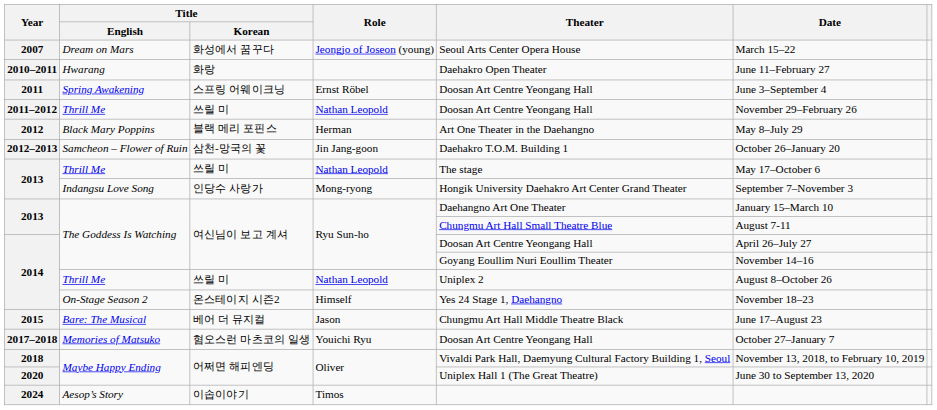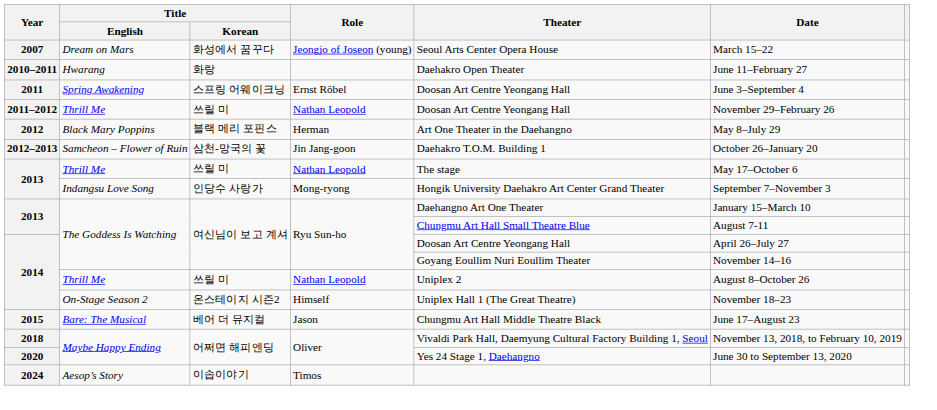2014 / On-Stage Season 2 | Theater: Yes 24 Stage 1, Daehangno -> Uniplex Hall 1 (The Great Theatre)
- row: 2017–2018 | Memories of Matsuko | 혐오스런 마츠코의 일생 | Youichi Ryu | Doosan Art Centre Yeongang Hall | October 27–January 7
2020 | Theater: Uniplex Hall 1 (The Great Theatre) -> Yes 24 Stage 1, Daehangno
